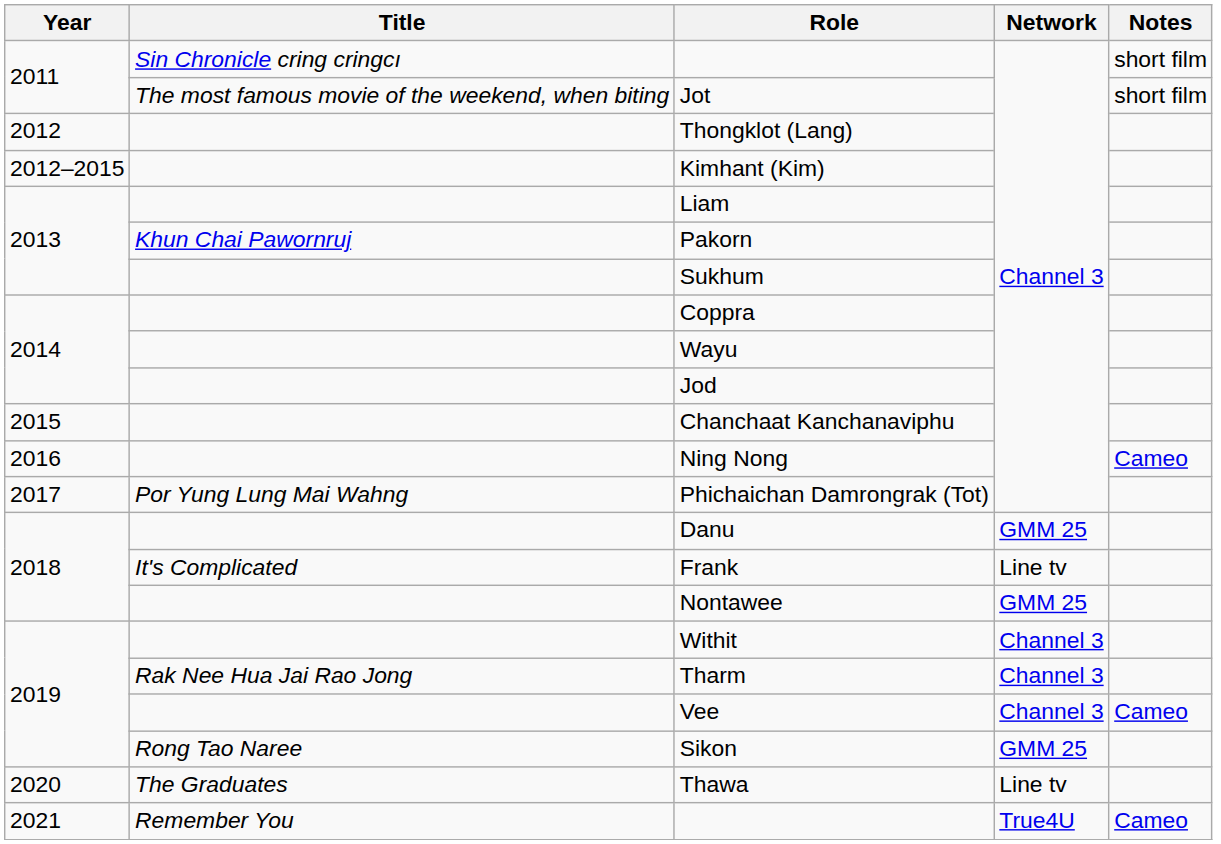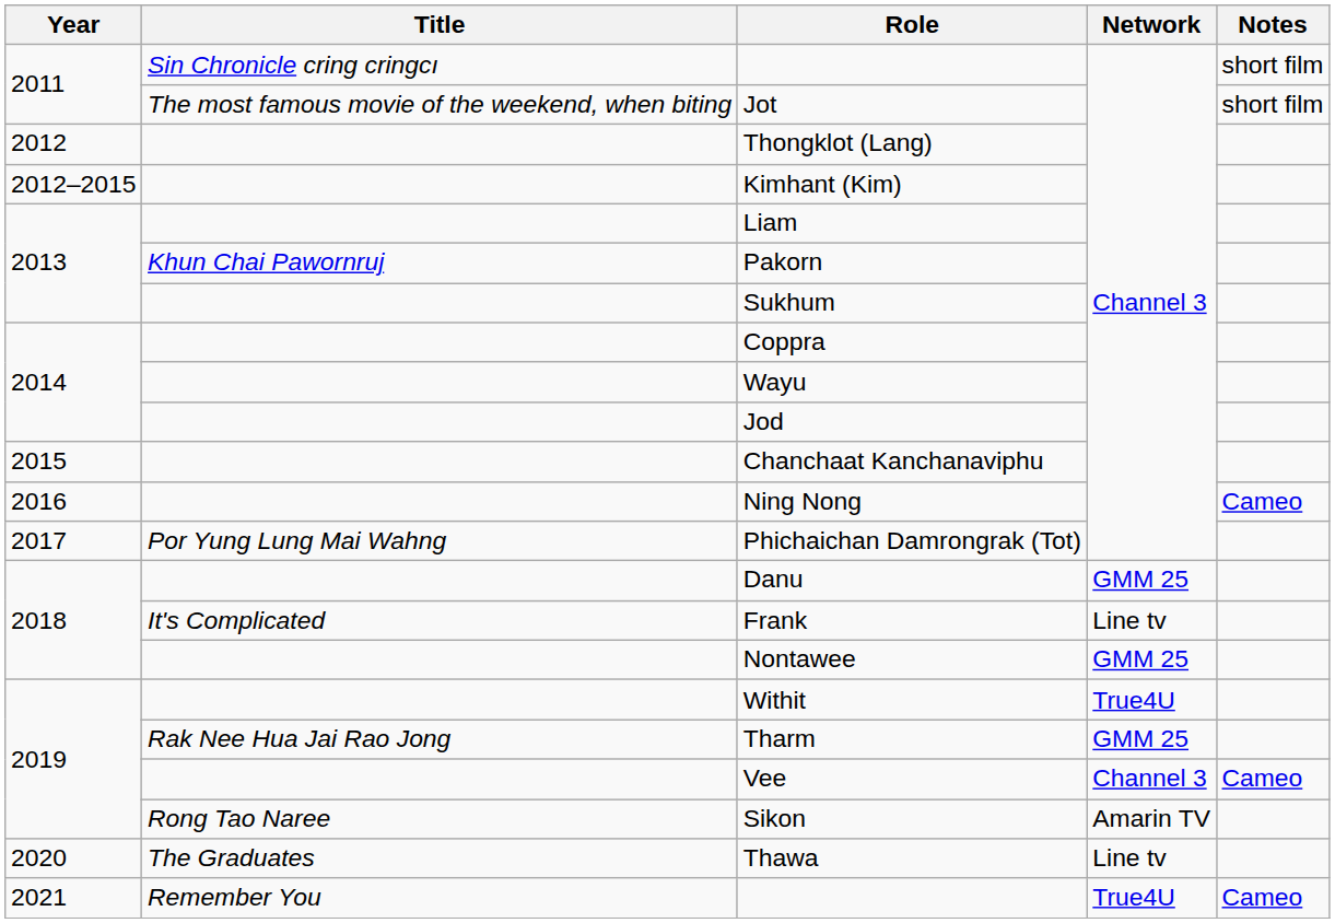Withit | Network: Channel 3 -> True4U
Tharm | Network: Channel 3 -> GMM 25
Sikon | Network: GMM 25 -> Amarin TV
